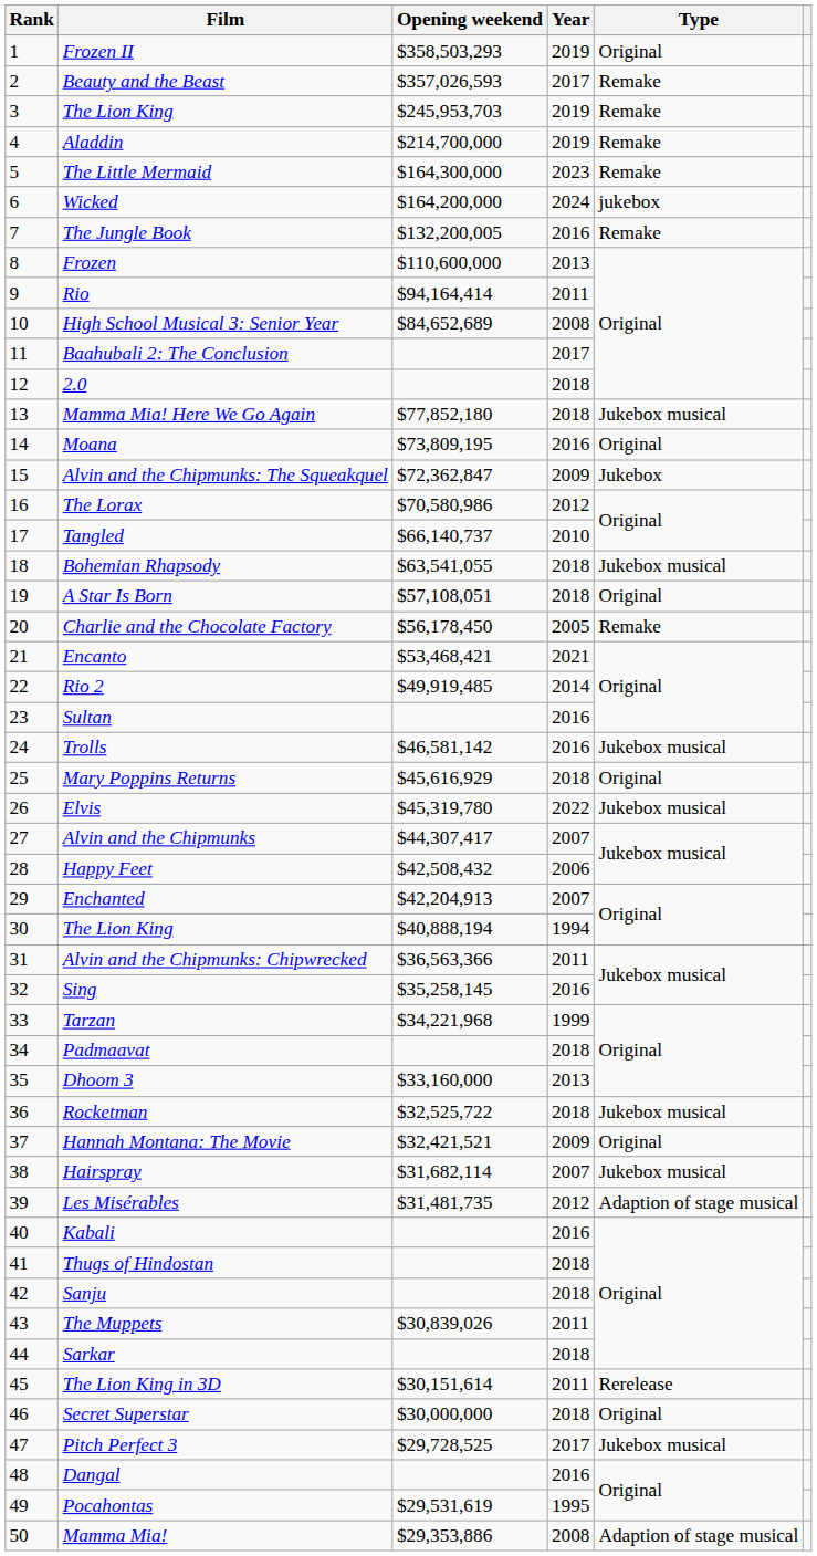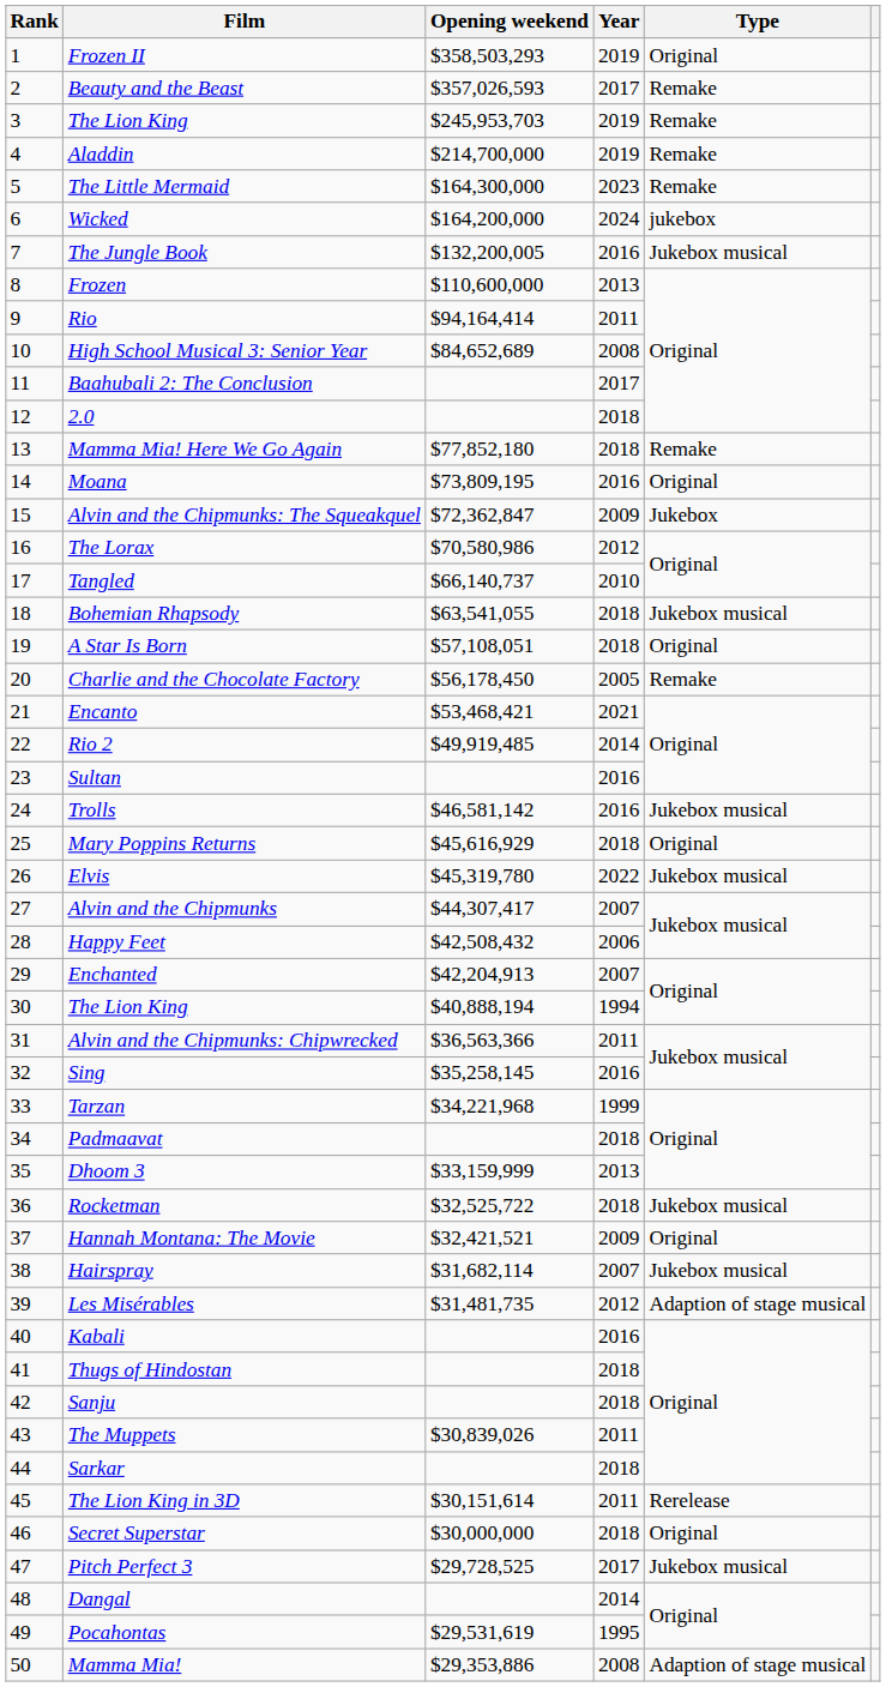The Jungle Book | Type: Remake -> Jukebox musical
Mamma Mia! Here We Go Again | Type: Jukebox musical -> Remake
Dhoom 3 | Opening weekend: $33,160,000 -> $33,159,999
Dangal | Year: 2016 -> 2014
